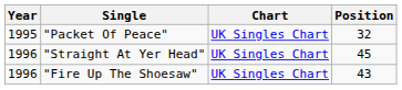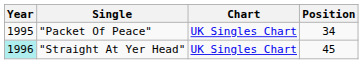"Packet Of Peace" | Position: 32 -> 34
"Straight At Yer Head" | Year: no background -> paleturquoise background
- row: 1996 | "Fire Up The Shoesaw" | UK Singles Chart | 43
